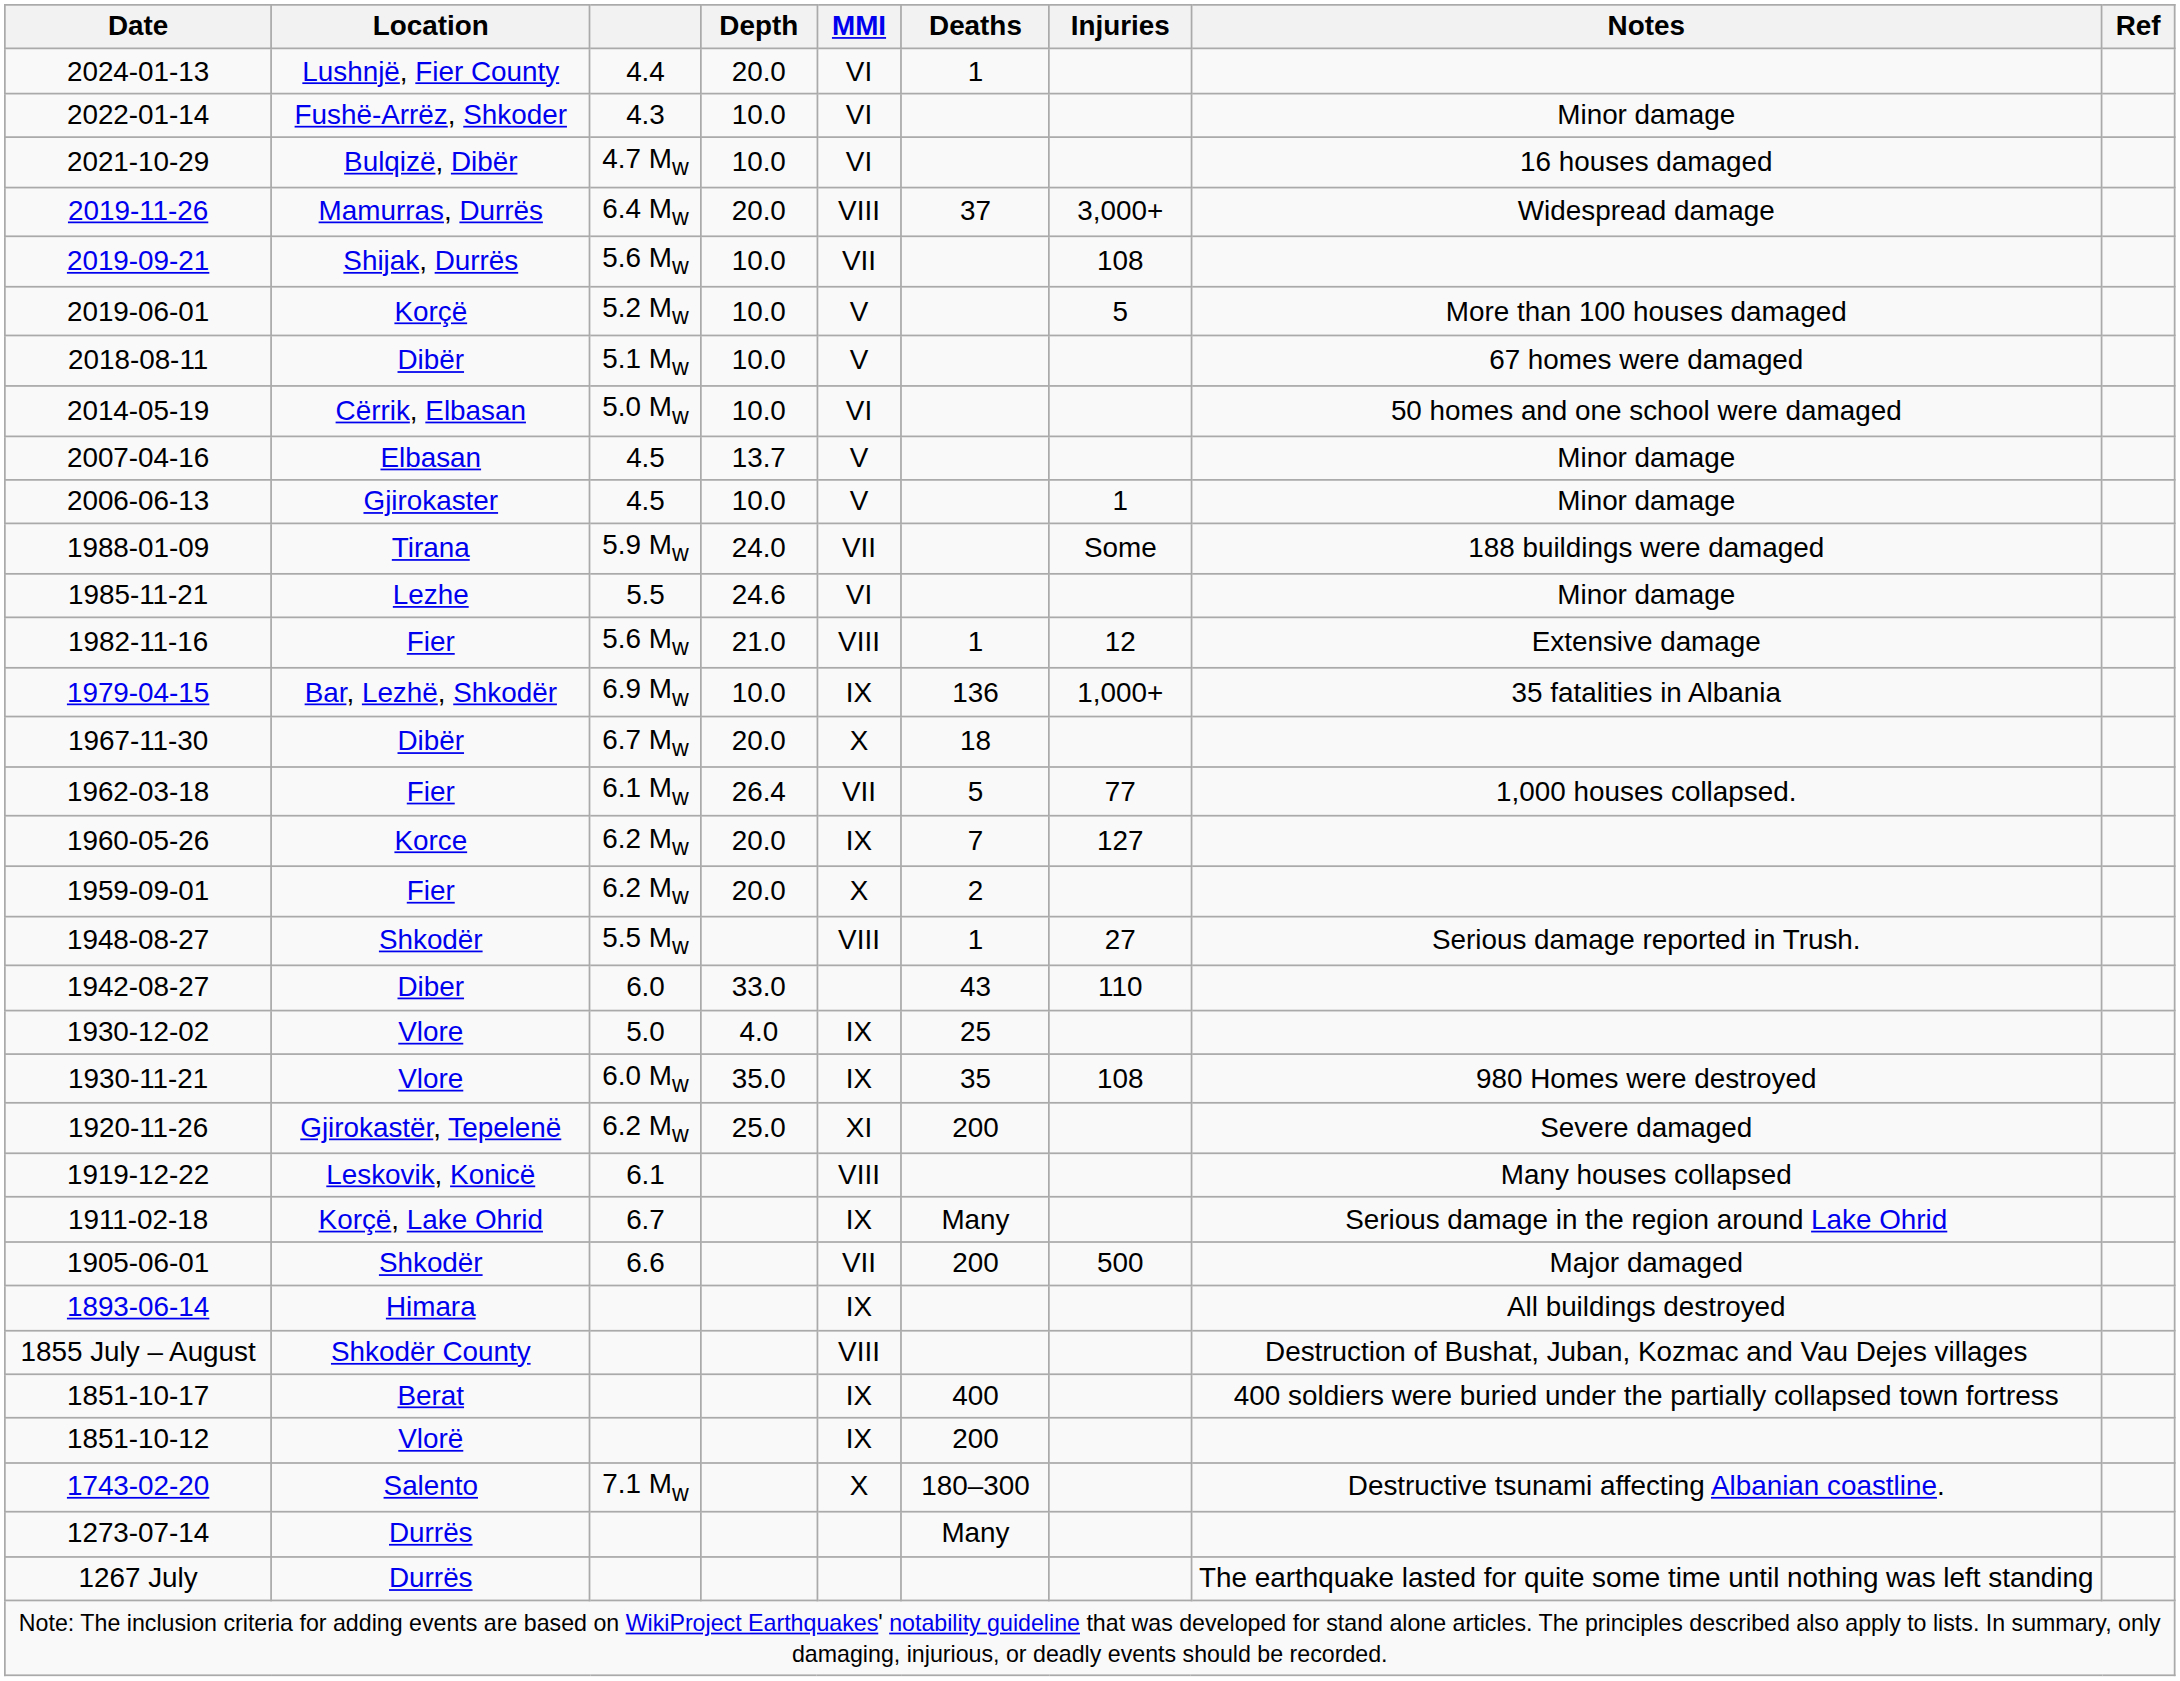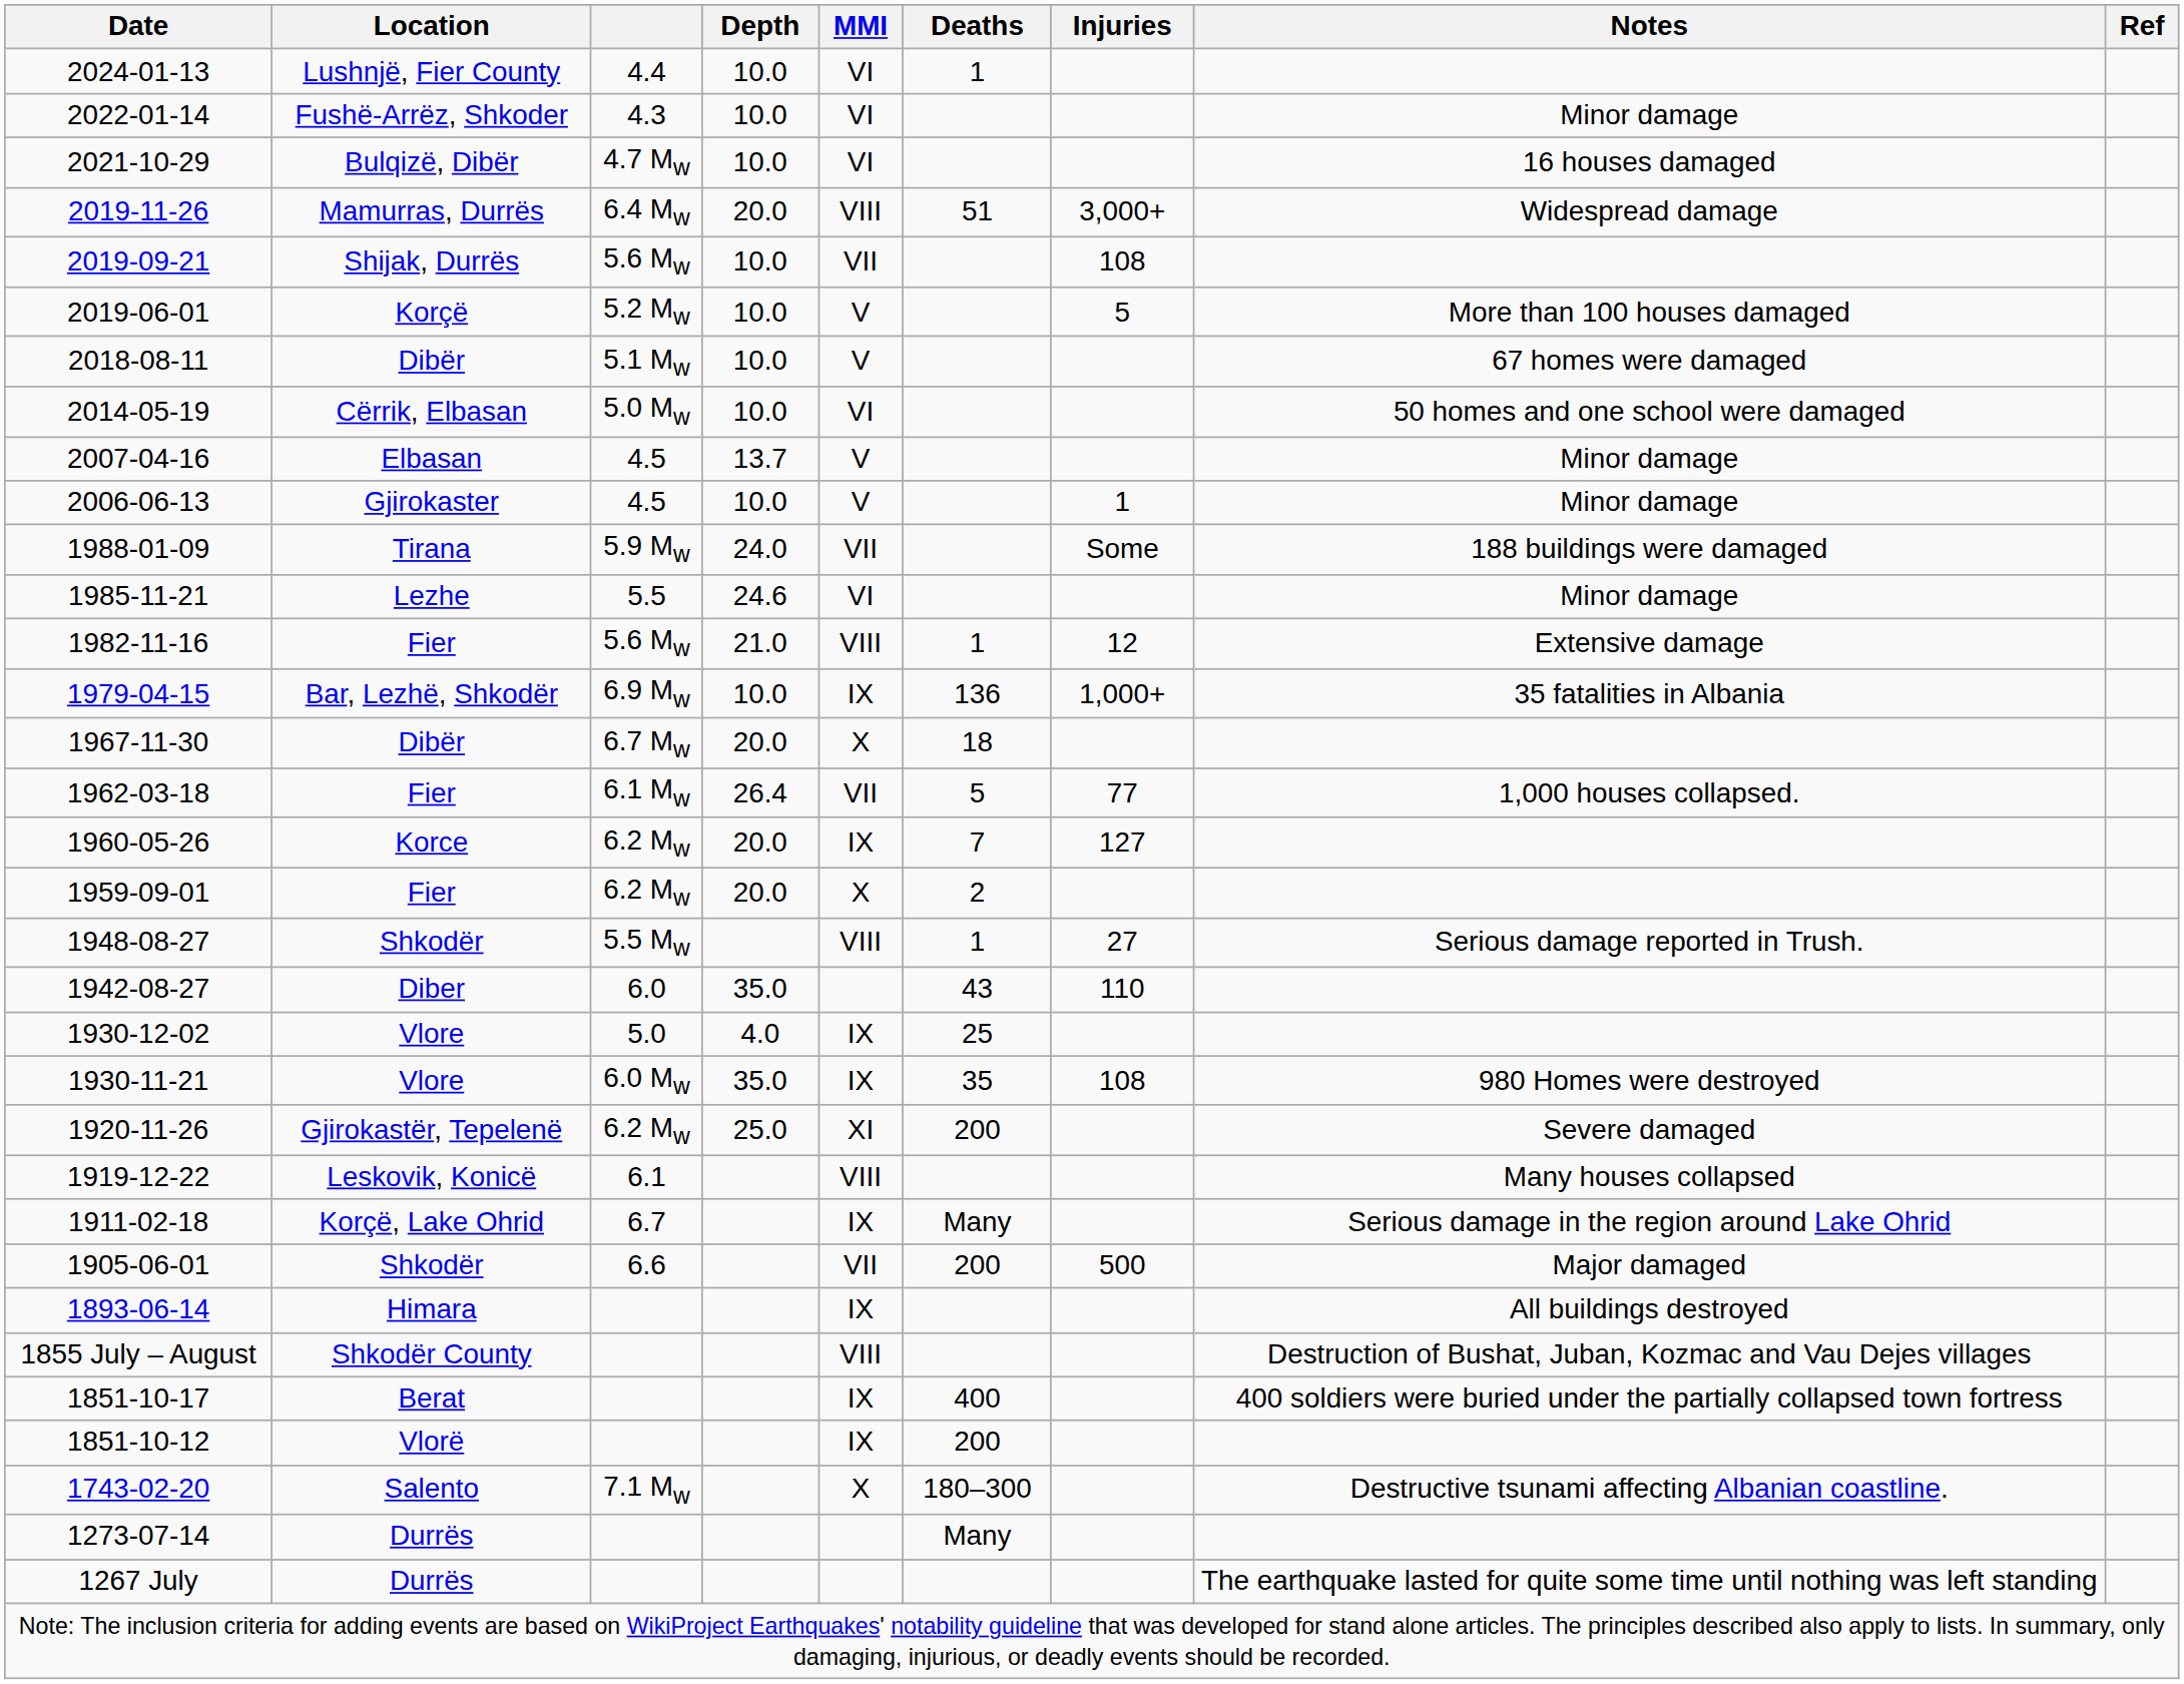2024-01-13 | Depth: 20.0 -> 10.0
2019-11-26 | Deaths: 37 -> 51
1942-08-27 | Depth: 33.0 -> 35.0
